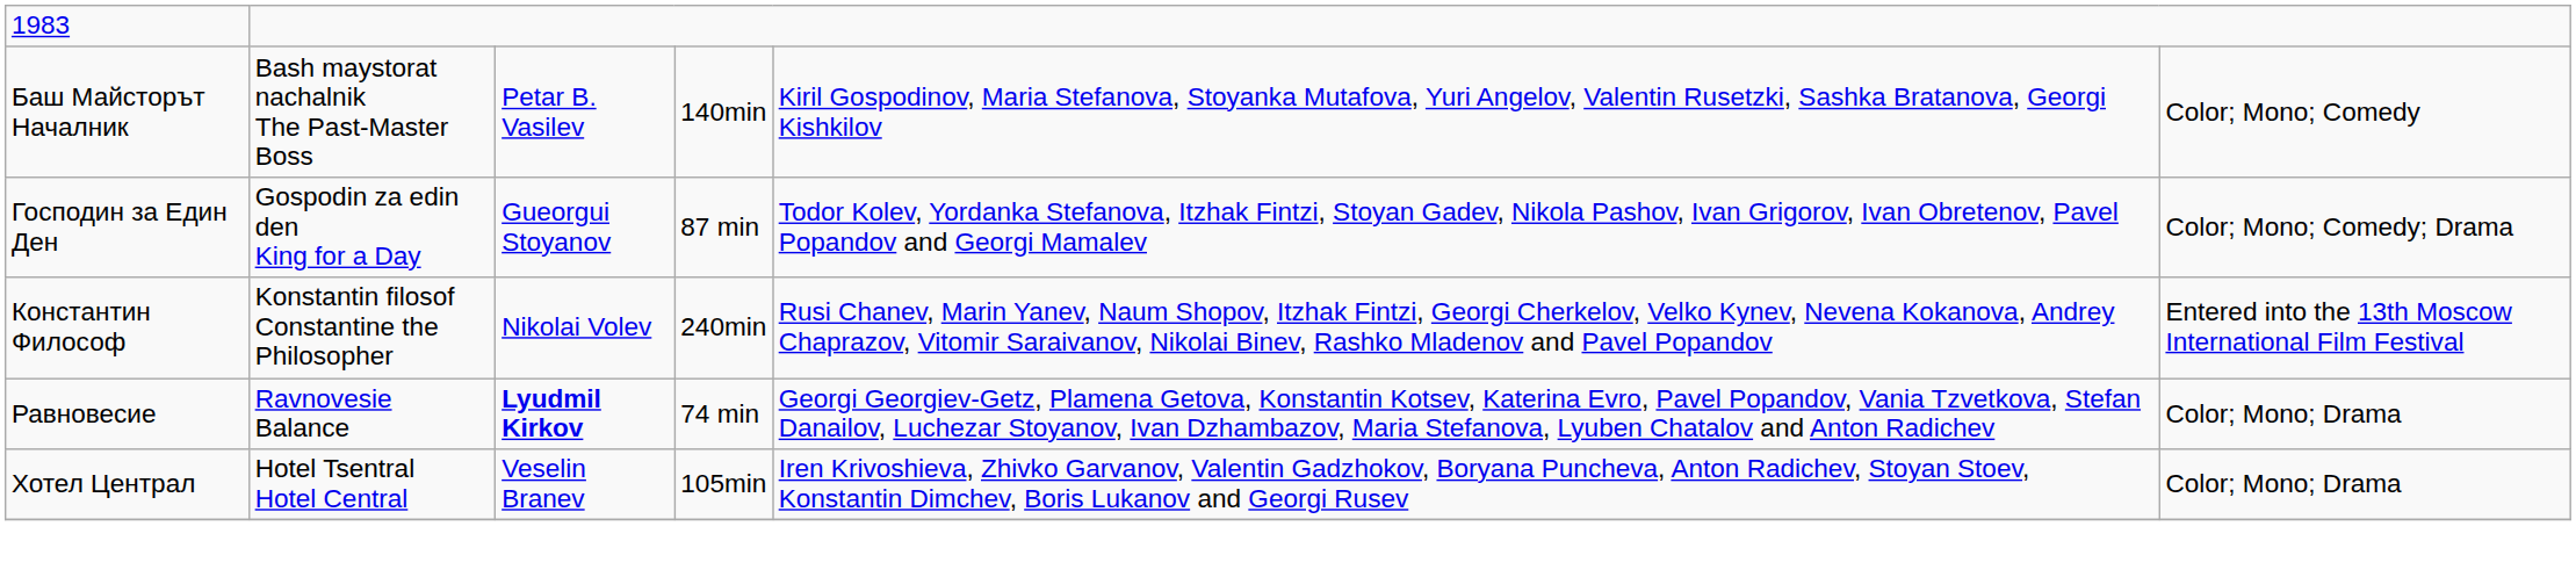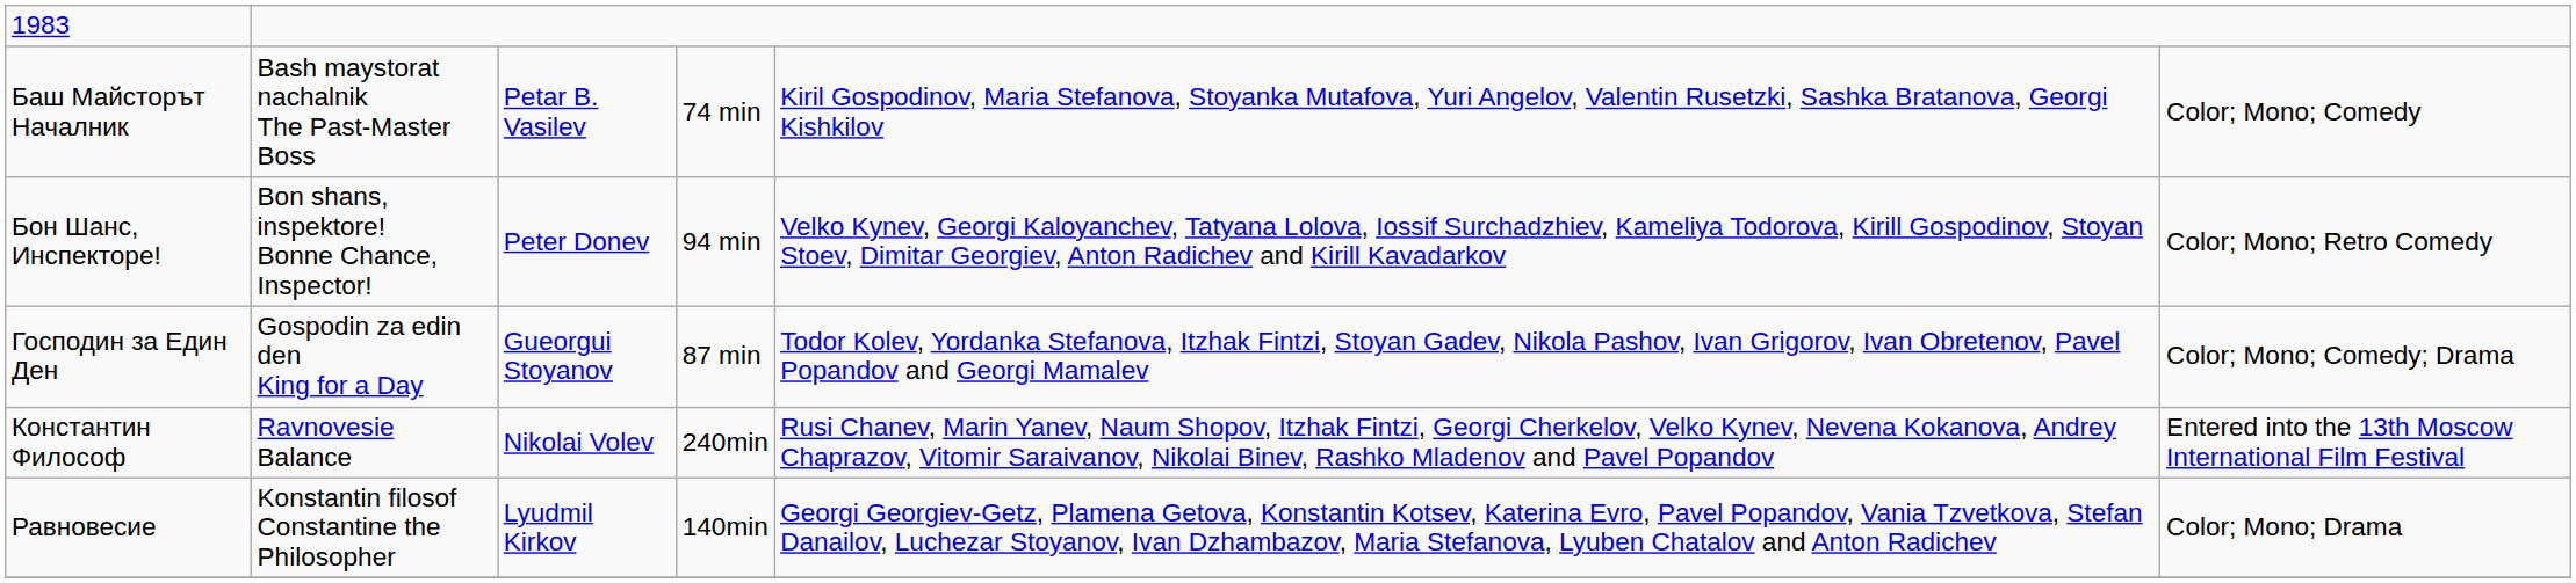Баш Майсторът Началник | column 4: 140min -> 74 min
+ row: Бон Шанс, Инспекторе! | Bon shans, inspektore! Bonne Chance, Inspector! | Peter Donev | 94 min | Velko Kynev, Georgi Kaloyanchev, Tatyana Lolova, Iossif Surchadzhiev, Kameliya Todorova, Kirill Gospodinov, Stoyan Stoev, Dimitar Georgiev, Anton Radichev and Kirill Kavadarkov | Color; Mono; Retro Comedy
Константин Философ | column 2: Konstantin filosof Constantine the Philosopher -> Ravnovesie Balance
Равновесие | column 2: Ravnovesie Balance -> Konstantin filosof Constantine the Philosopher
Равновесие | column 3: bold -> normal
Равновесие | column 4: 74 min -> 140min
- row: Хотел Централ | Hotel Tsentral Hotel Central | Veselin Branev | 105min | Iren Krivoshieva, Zhivko Garvanov, Valentin Gadzhokov, Boryana Puncheva, Anton Radichev, Stoyan Stoev, Konstantin Dimchev, Boris Lukanov and Georgi Rusev | Color; Mono; Drama
